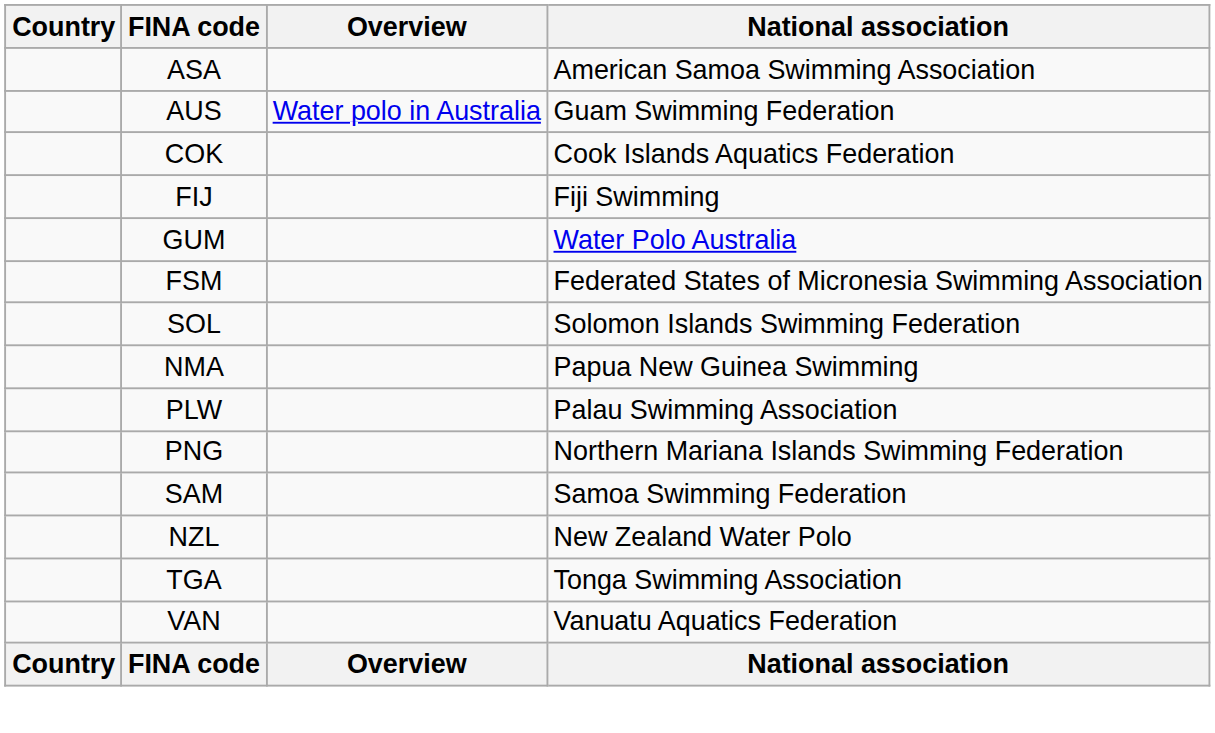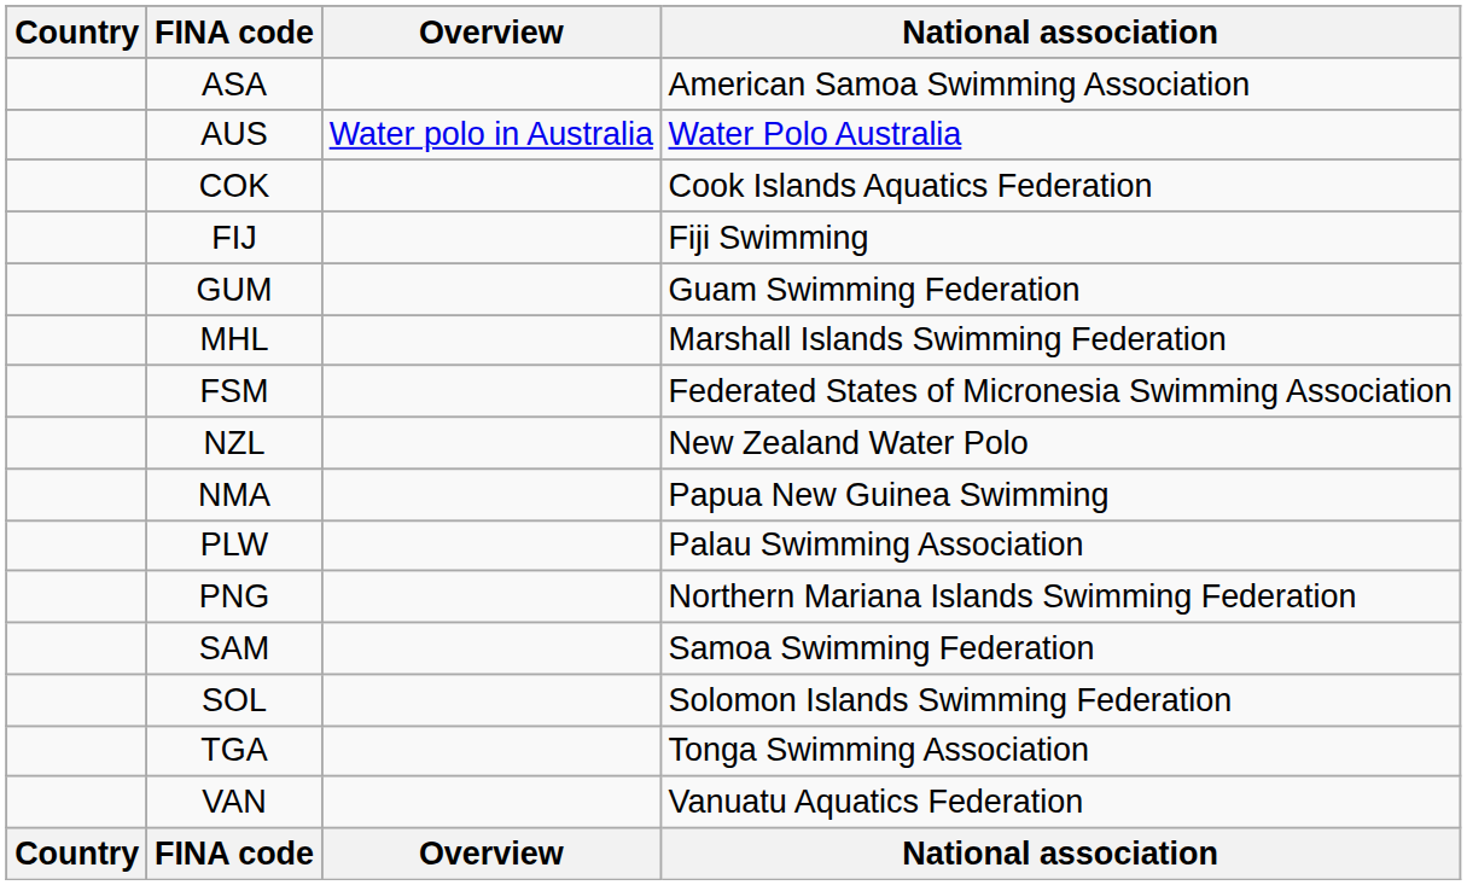AUS | National association: Guam Swimming Federation -> Water Polo Australia
GUM | National association: Water Polo Australia -> Guam Swimming Federation
+ row: MHL | Marshall Islands Swimming Federation
rows swapped: NZL <-> SOL
